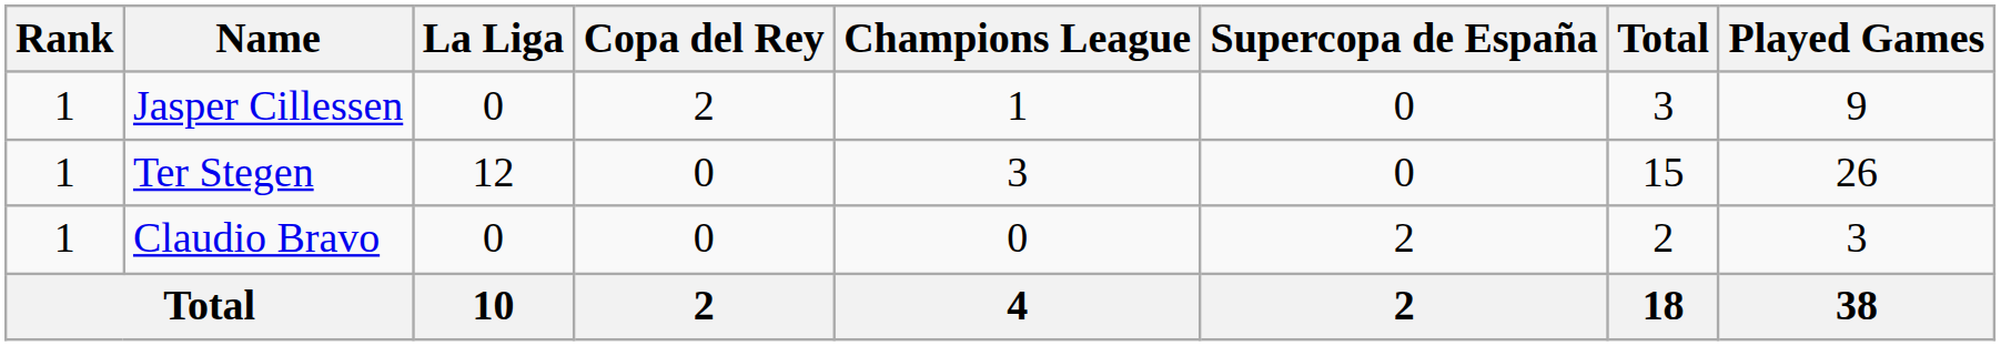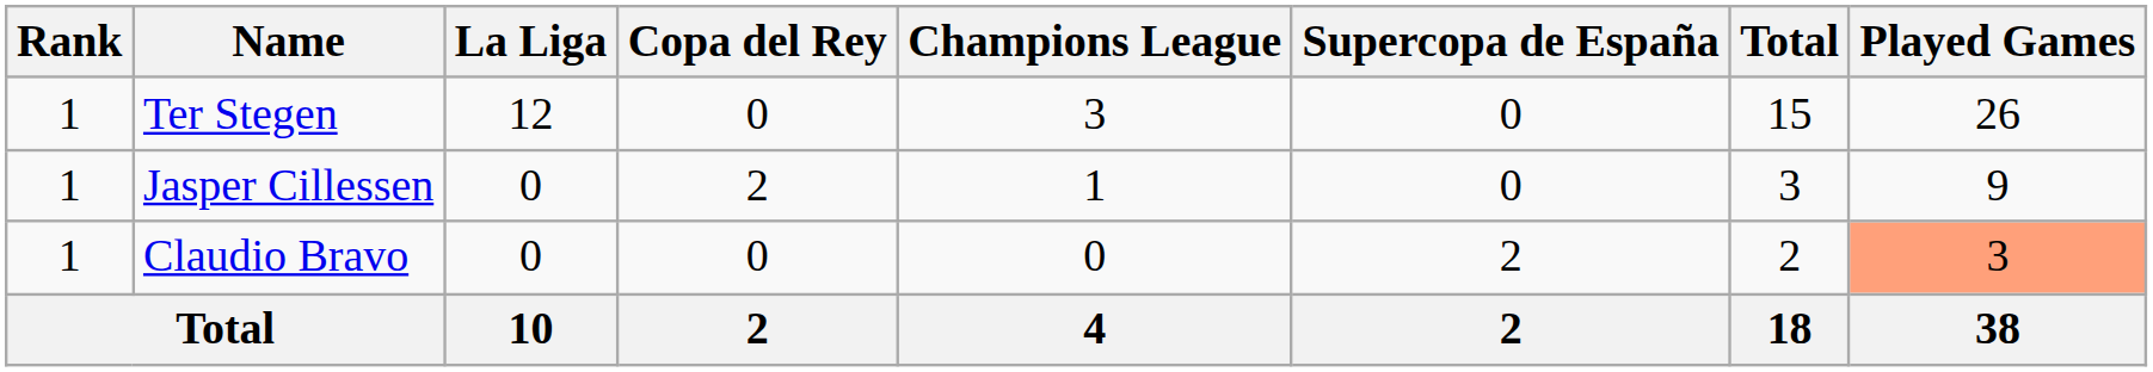rows swapped: Ter Stegen <-> Jasper Cillessen
Claudio Bravo | Played Games: no background -> lightsalmon background
